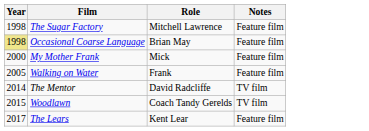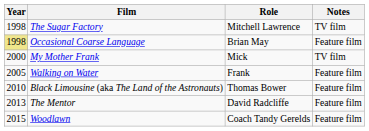The Sugar Factory | Notes: Feature film -> TV film
My Mother Frank | Notes: Feature film -> TV film
+ row: 2010 | Black Limousine (aka The Land of the Astronauts) | Thomas Bower | Feature film
The Mentor | Year: 2014 -> 2013
The Mentor | Notes: TV film -> Feature film
Woodlawn | Notes: TV film -> Feature film
- row: 2017 | The Lears | Kent Lear | Feature film
